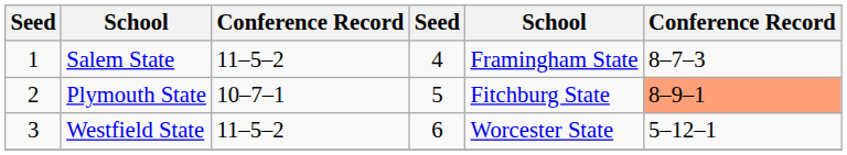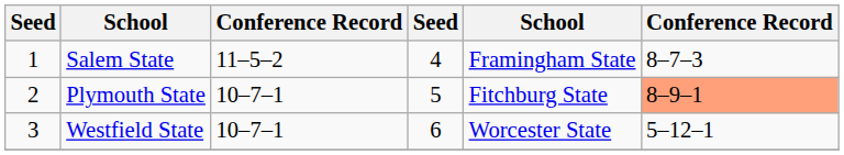Westfield State | column 3: 11–5–2 -> 10–7–1
